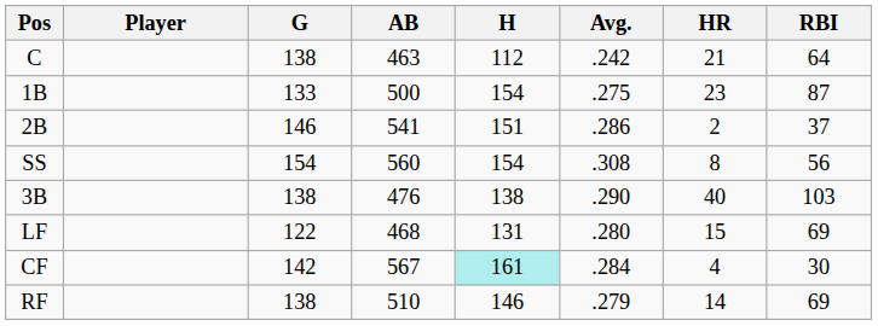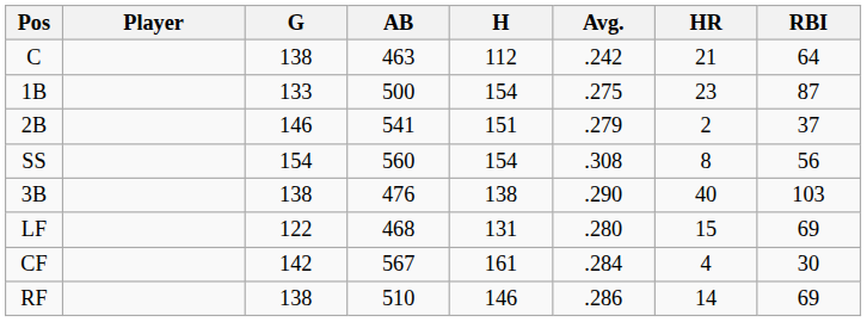2B | Avg.: .286 -> .279
CF | H: paleturquoise background -> no background
RF | Avg.: .279 -> .286
